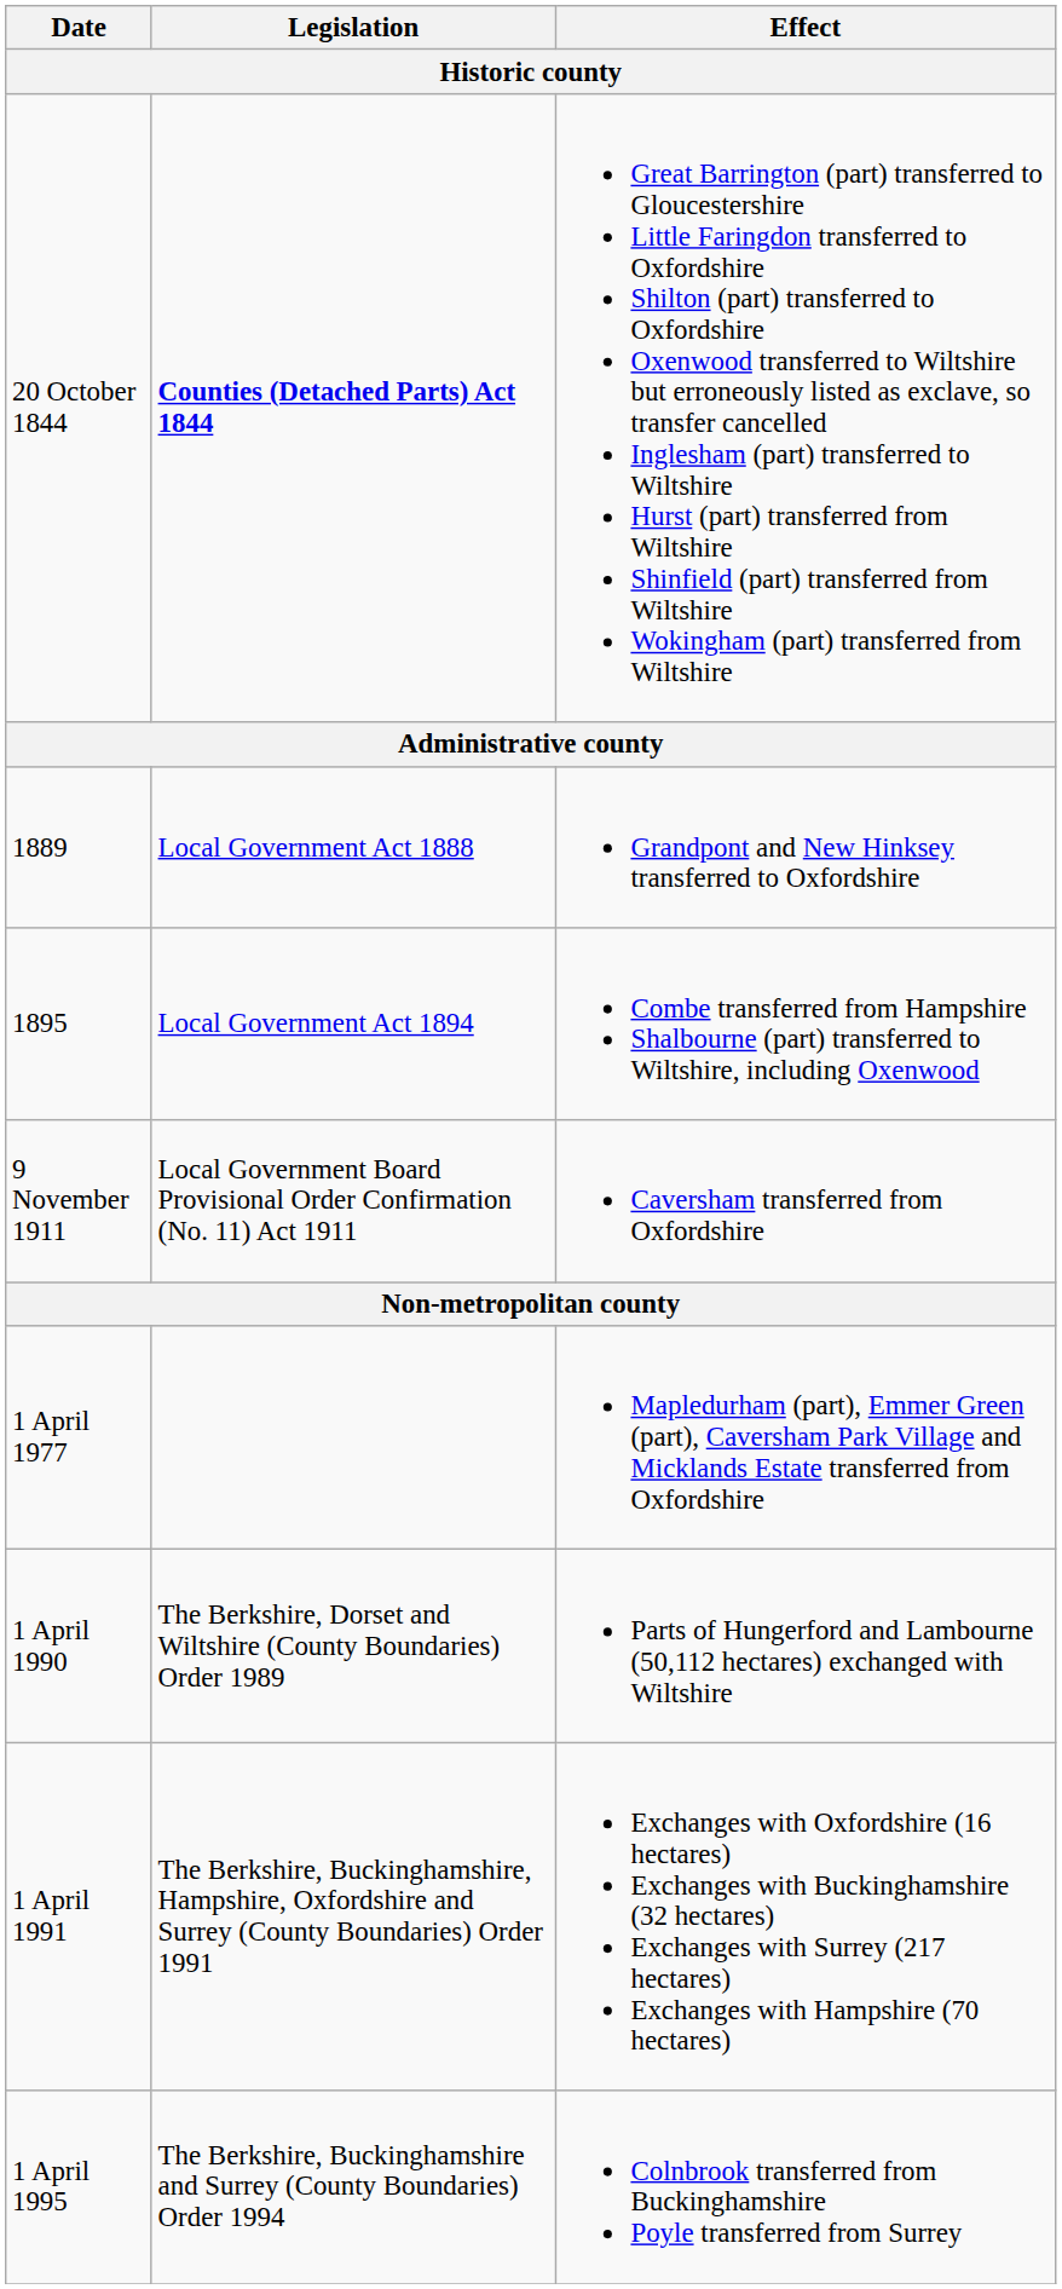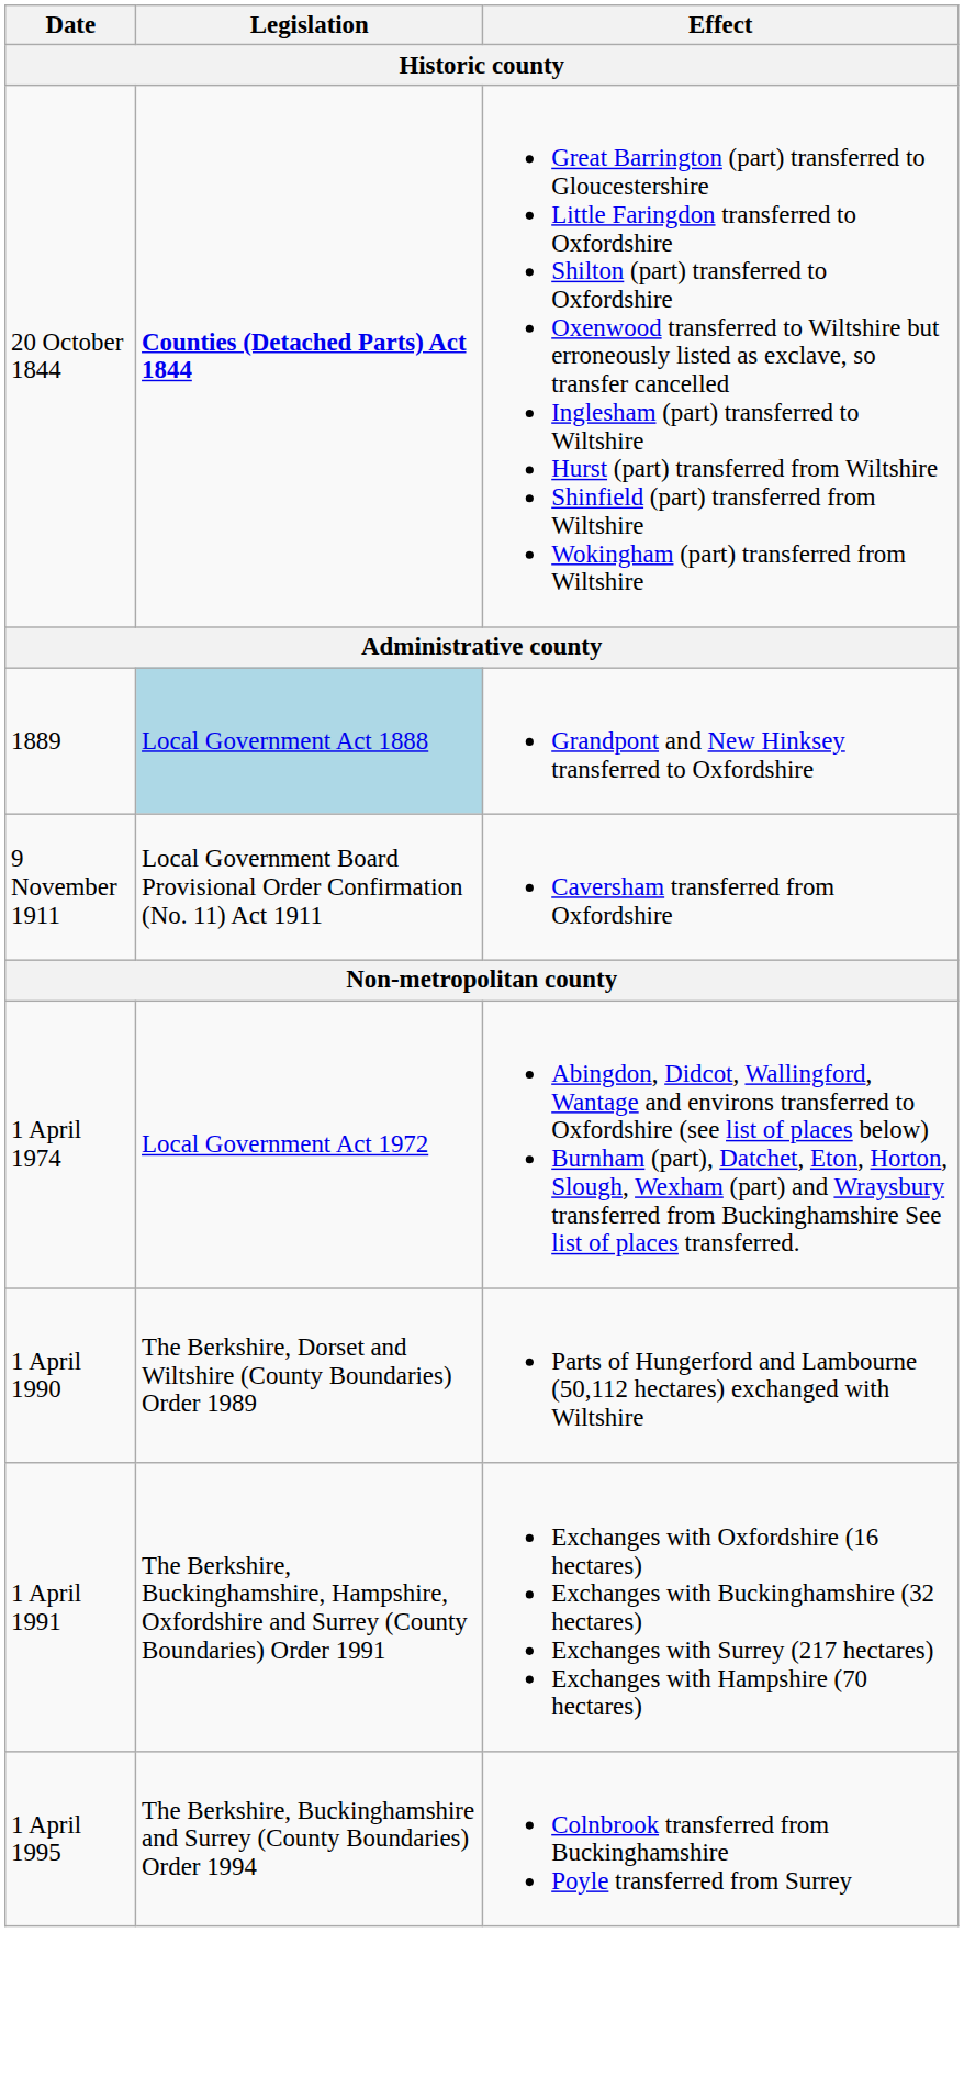1889 | Legislation: no background -> lightblue background
- row: 1895 | Local Government Act 1894 | Combe transferred from Hampshire Shalbourne (part) transferred to Wiltshire, including Oxenwood
+ row: 1 April 1974 | Local Government Act 1972 | Abingdon, Didcot, Wallingford, Wantage and environs transferred to Oxfordshire (see list of places below) Burnham (part), Datchet, Eton, Horton, Slough, Wexham (part) and Wraysbury transferred from Buckinghamshire See list of places transferred.
- row: 1 April 1977 | Mapledurham (part), Emmer Green (part), Caversham Park Village and Micklands Estate transferred from Oxfordshire
